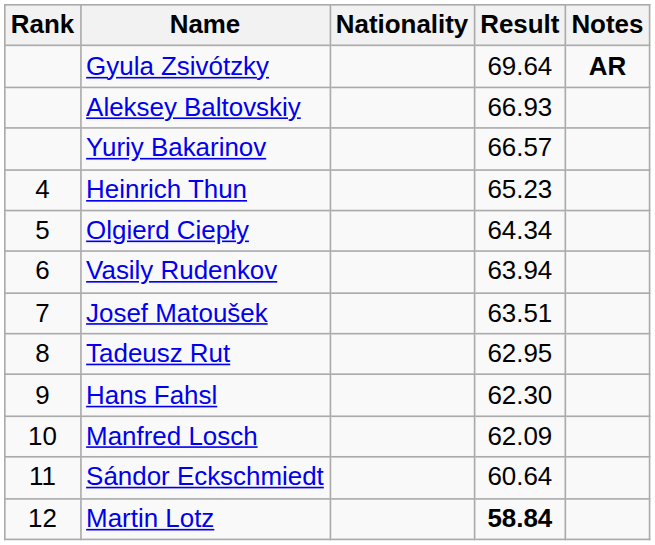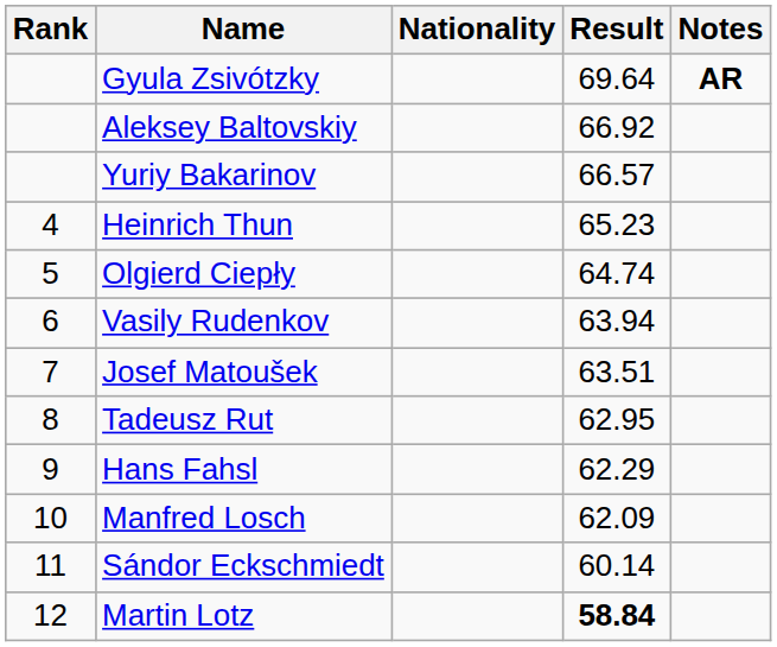Aleksey Baltovskiy | Result: 66.93 -> 66.92
Olgierd Ciepły | Result: 64.34 -> 64.74
Hans Fahsl | Result: 62.30 -> 62.29
Sándor Eckschmiedt | Result: 60.64 -> 60.14
